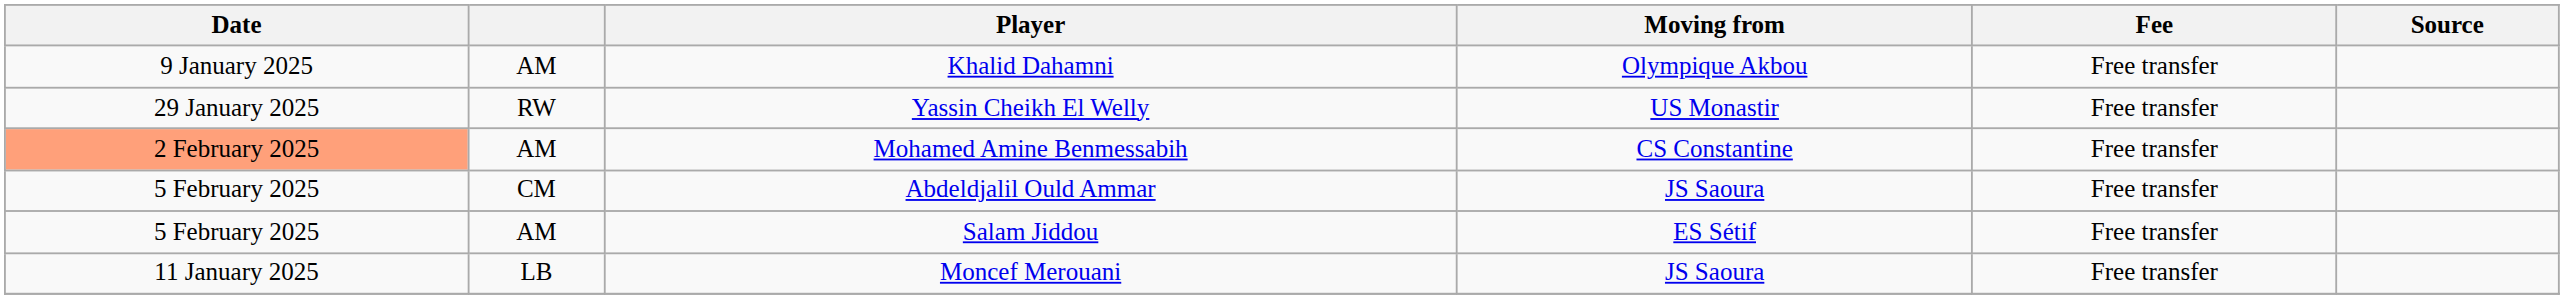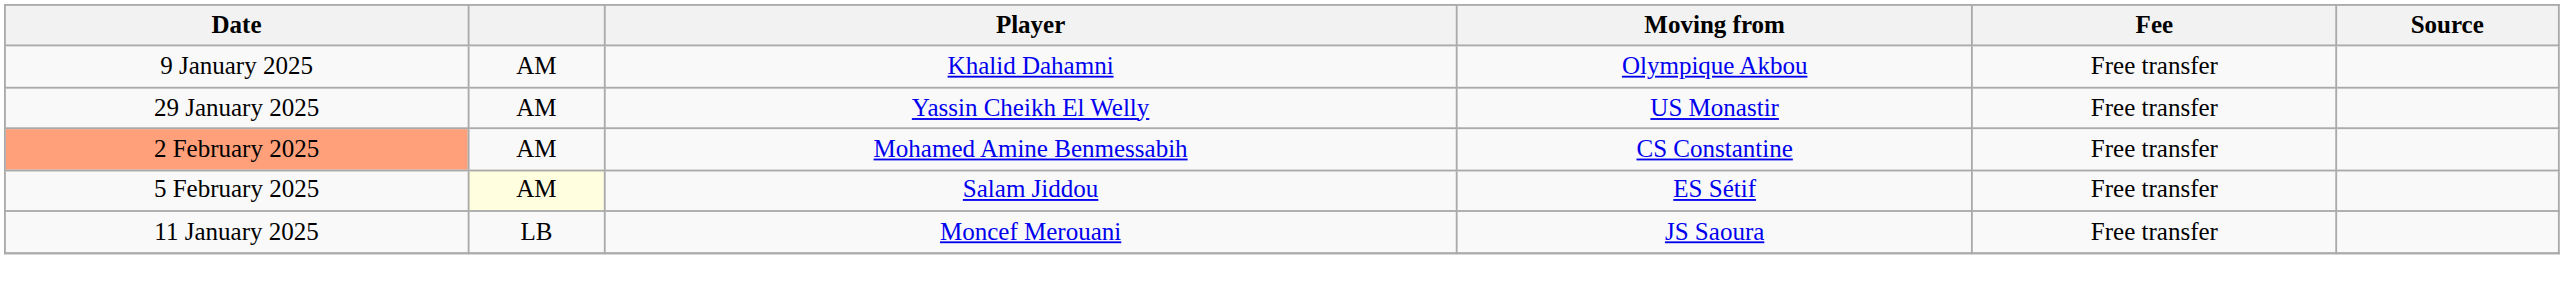Yassin Cheikh El Welly | column 2: RW -> AM
- row: 5 February 2025 | CM | Abdeldjalil Ould Ammar | JS Saoura | Free transfer
Salam Jiddou | column 2: no background -> lightyellow background
